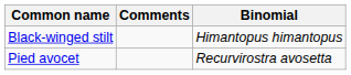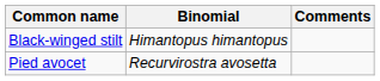columns swapped: Binomial <-> Comments
